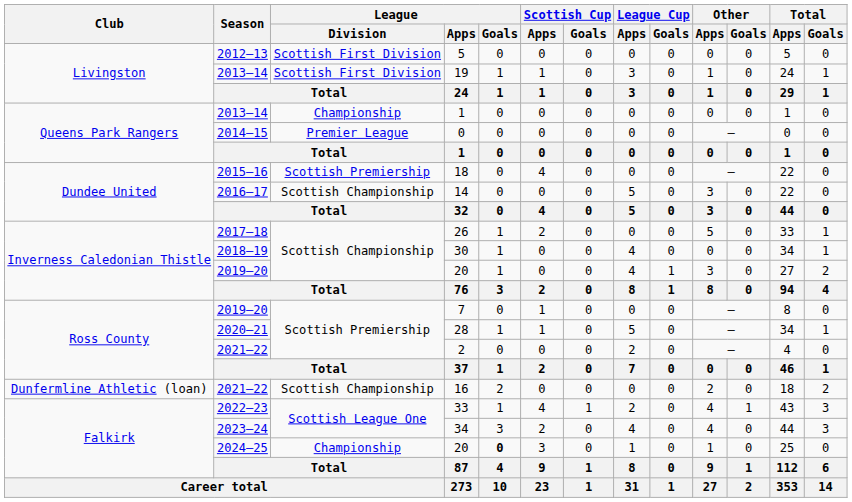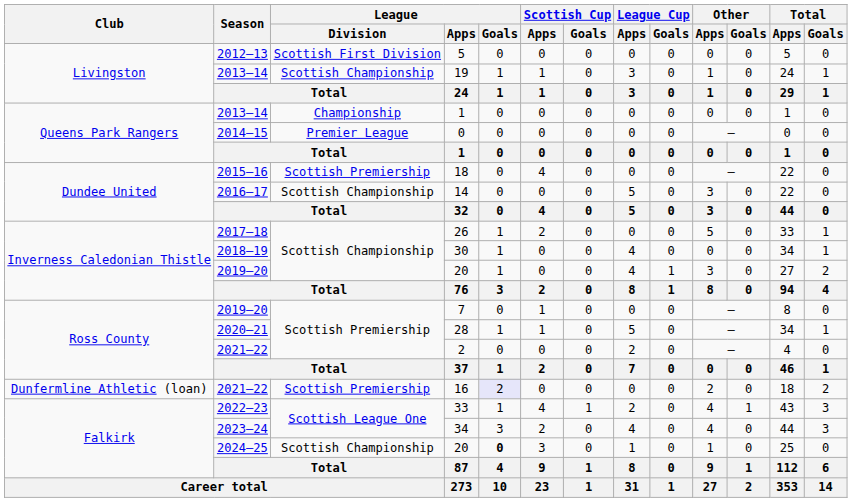19 | League / Division: Scottish First Division -> Scottish Championship
16 | League / Division: Scottish Championship -> Scottish Premiership
16 | League / Goals: no background -> lavender background
2024–25 / 20 | League / Division: Championship -> Scottish Championship
